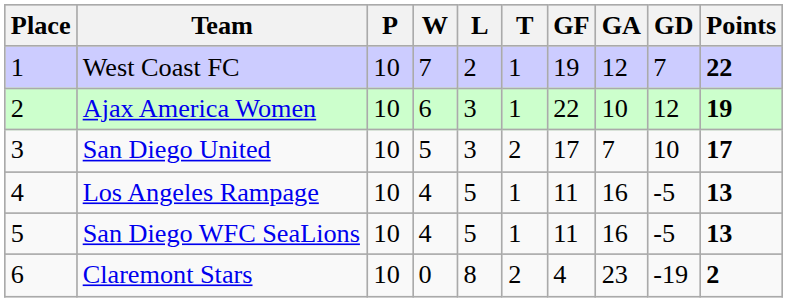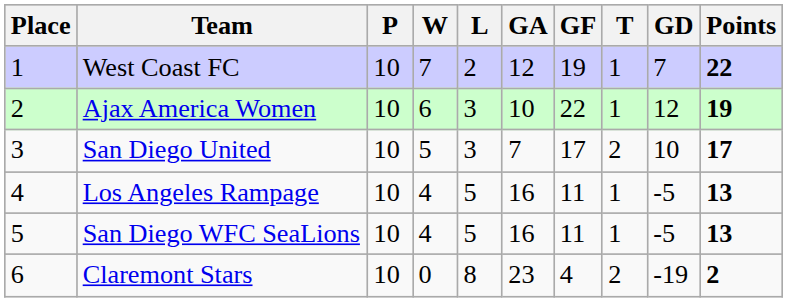columns swapped: T <-> GA
